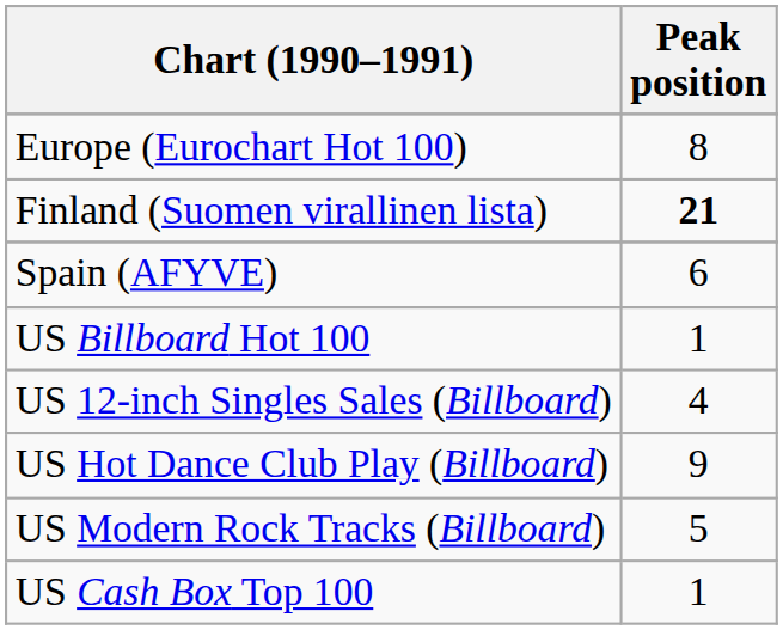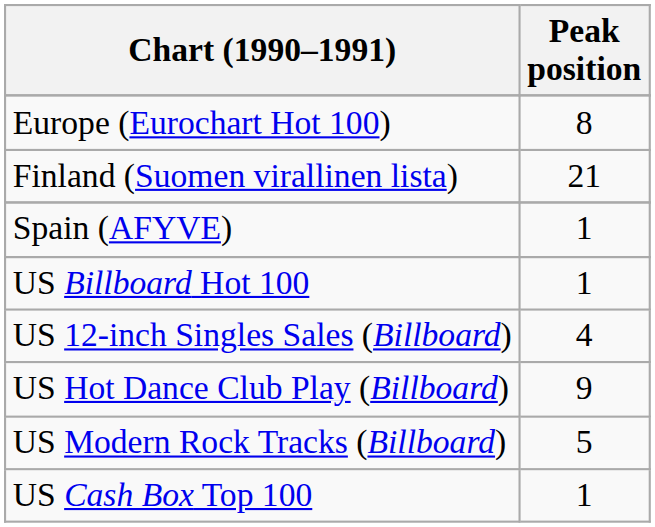Finland (Suomen virallinen lista) | Peak position: bold -> normal
Spain (AFYVE) | Peak position: 6 -> 1
